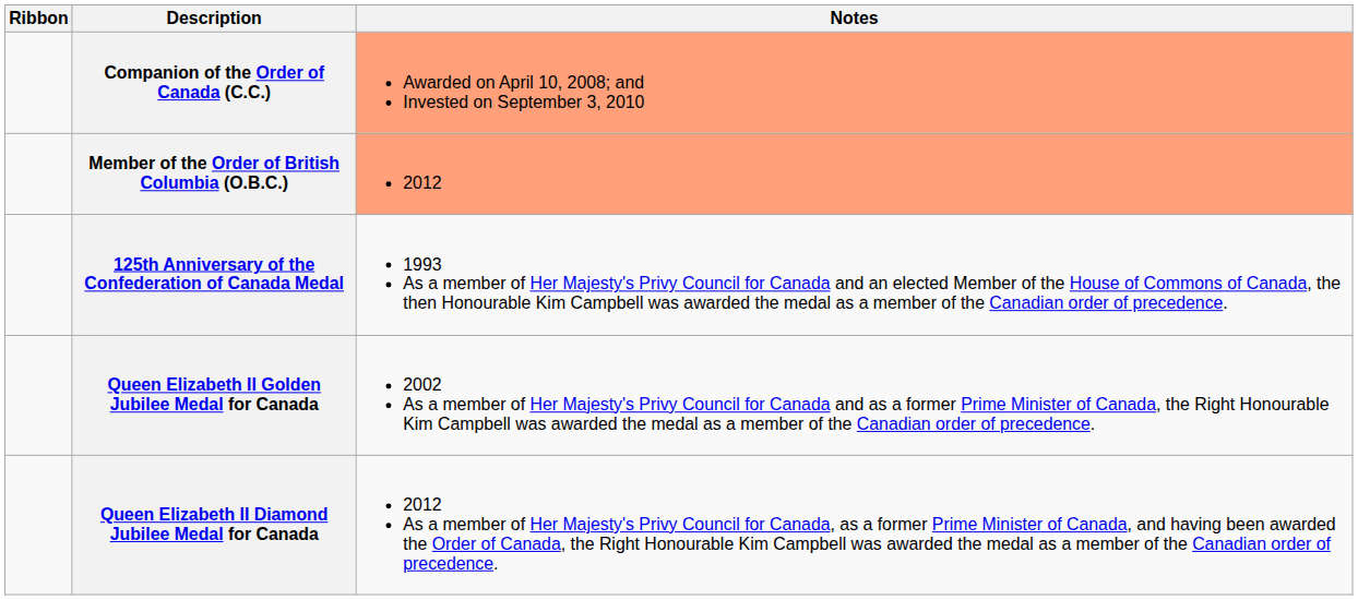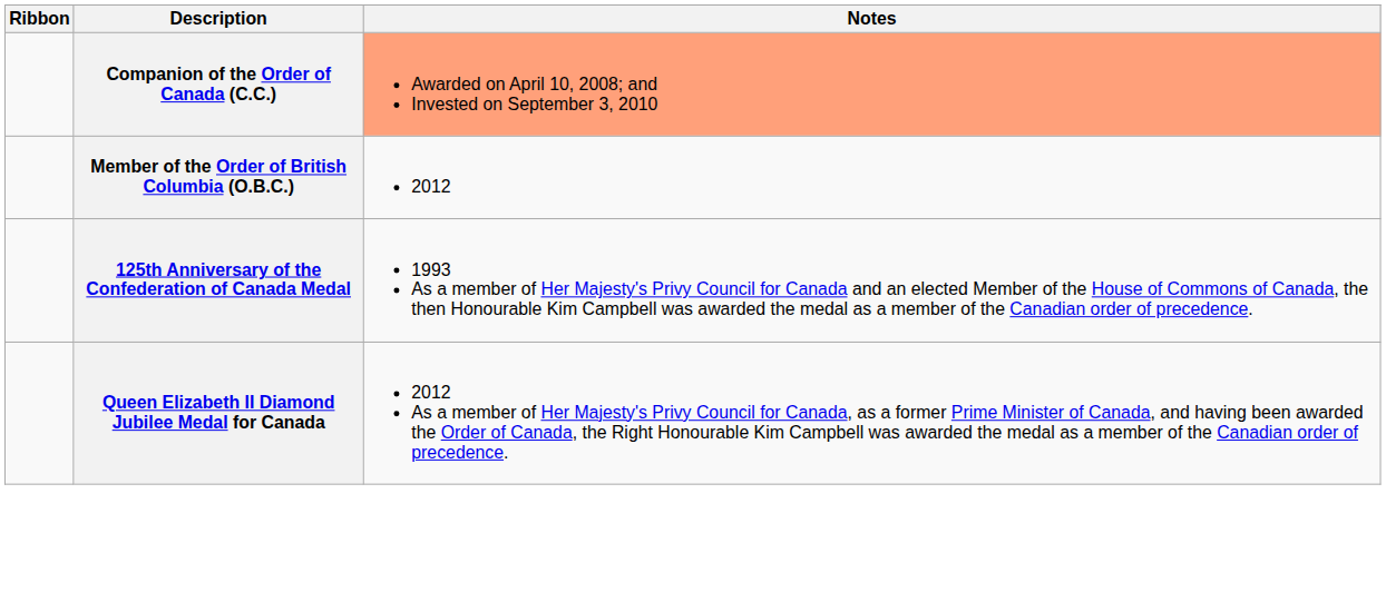Member of the Order of British Columbia (O.B.C.) | Notes: lightsalmon background -> no background
- row: Queen Elizabeth II Golden Jubilee Medal for Canada | 2002 As a member of Her Majesty's Privy Council for Canada and as a former Prime Minister of Canada, the Right Honourable Kim Campbell was awarded the medal as a member of the Canadian order of precedence.
